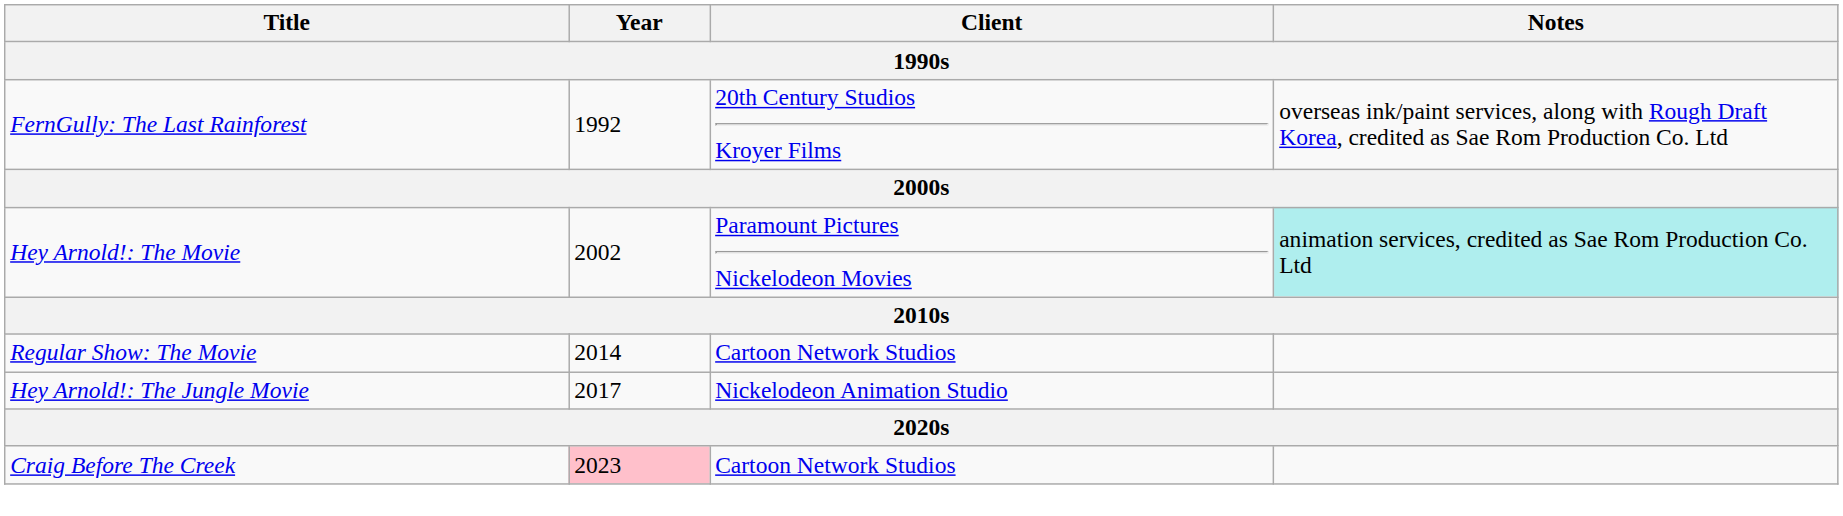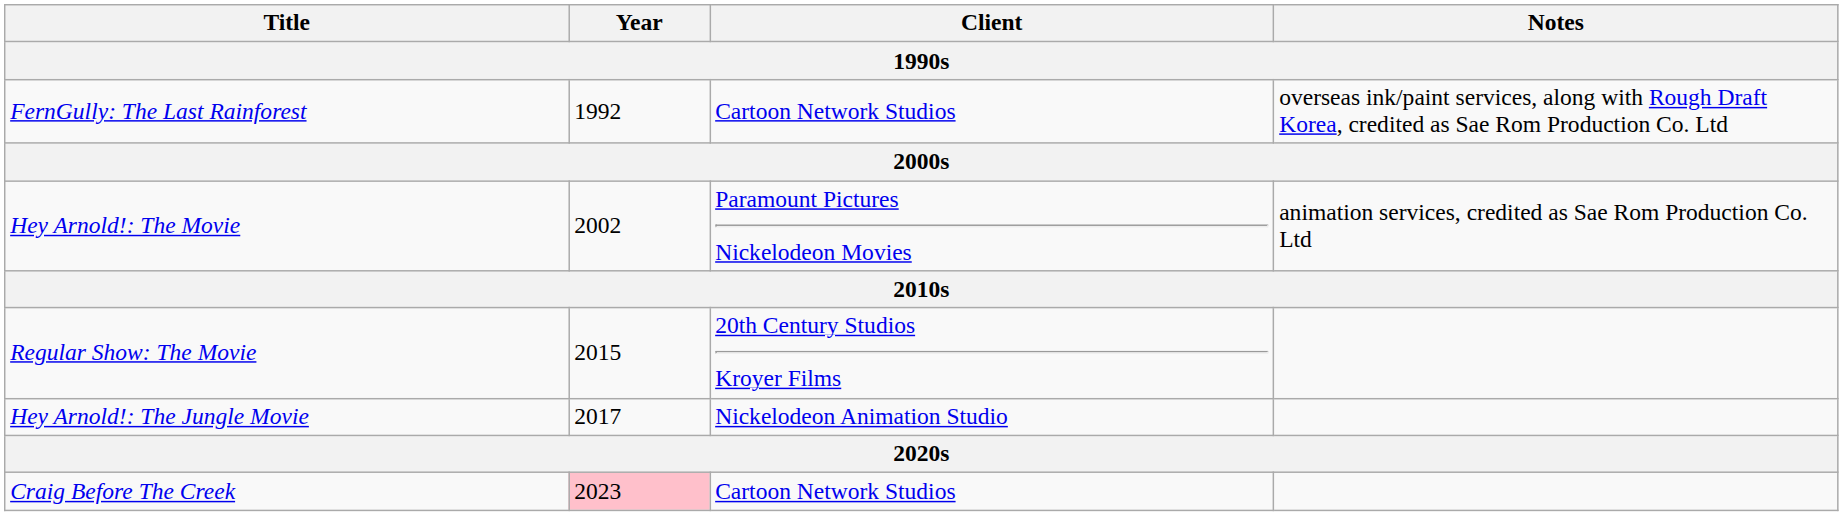FernGully: The Last Rainforest | Client: 20th Century Studios Kroyer Films -> Cartoon Network Studios
Hey Arnold!: The Movie | Notes: paleturquoise background -> no background
Regular Show: The Movie | Year: 2014 -> 2015
Regular Show: The Movie | Client: Cartoon Network Studios -> 20th Century Studios Kroyer Films
